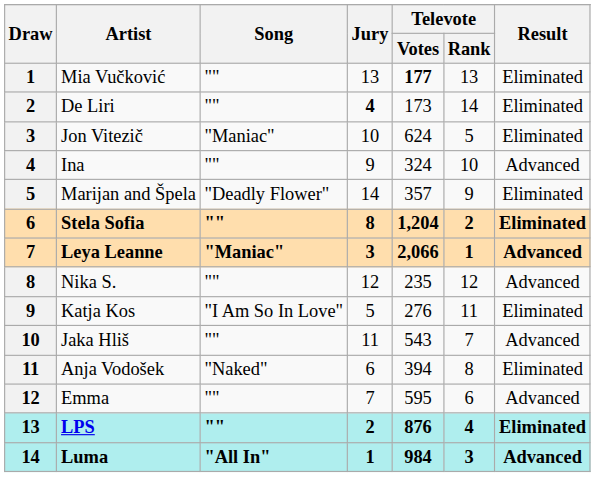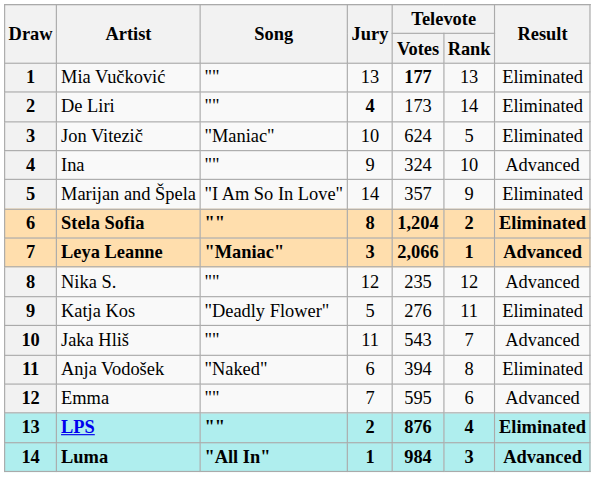Marijan and Špela | Song: "Deadly Flower" -> "I Am So In Love"
Katja Kos | Song: "I Am So In Love" -> "Deadly Flower"
